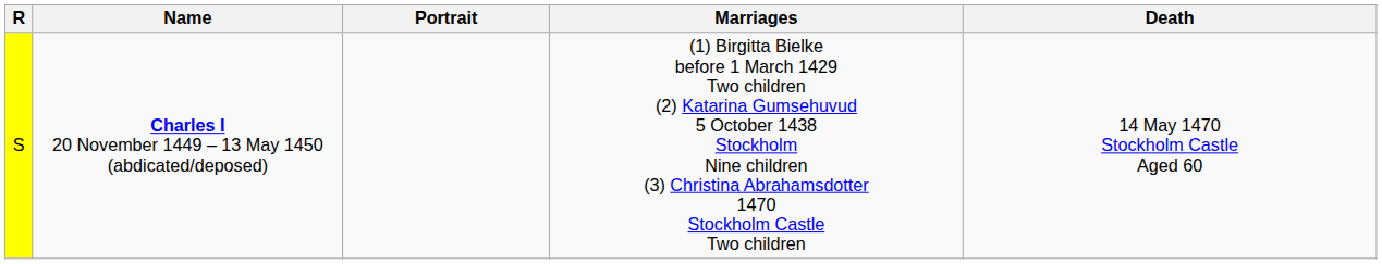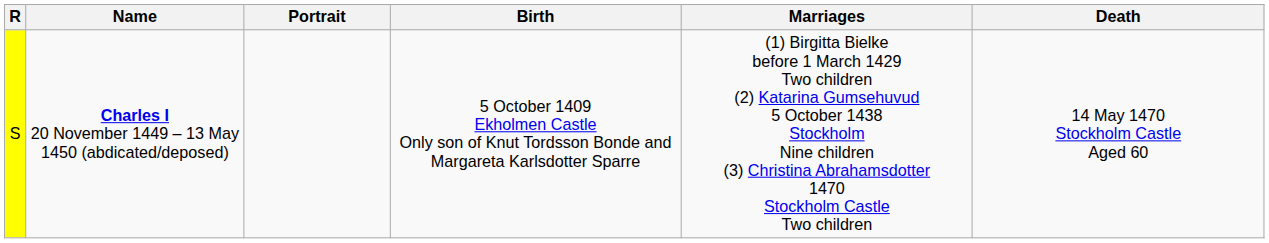+ column: Birth | 5 October 1409 Ekholmen Castle Only son of Knut Tordsson Bonde and Margareta Karlsdotter Sparre
